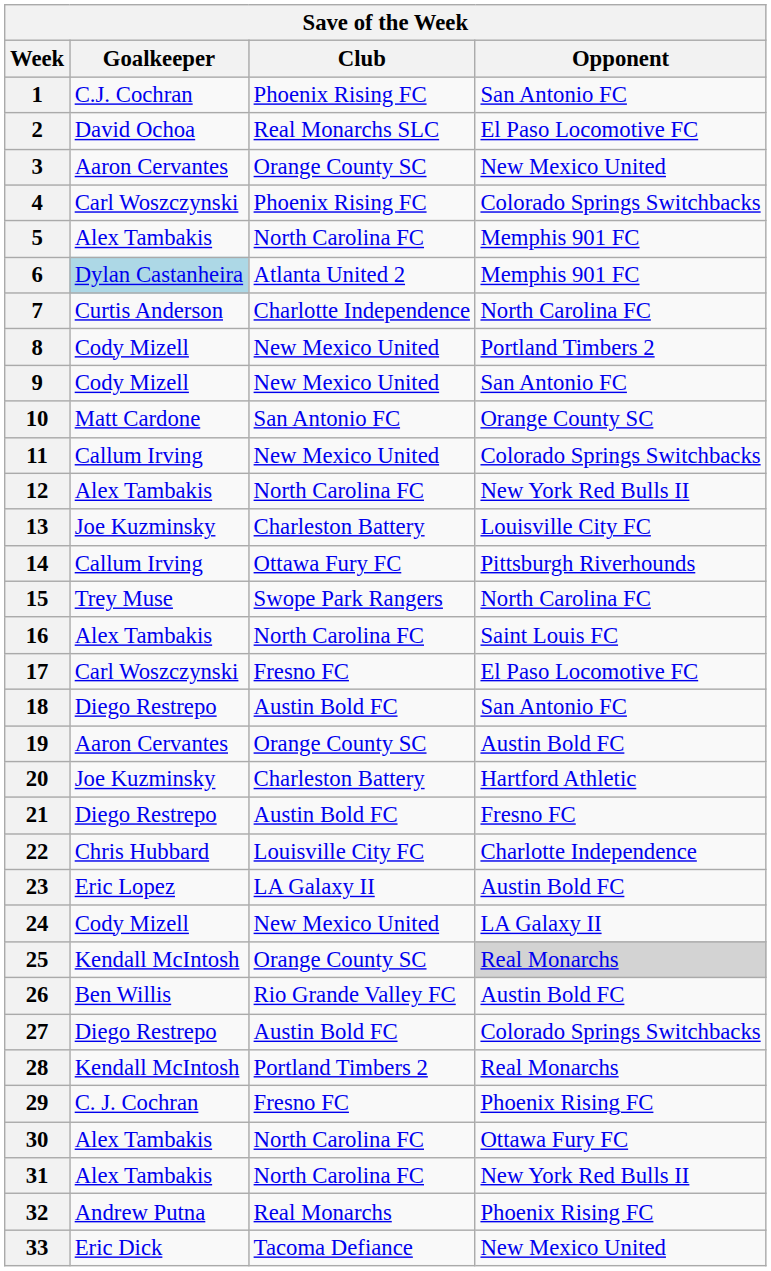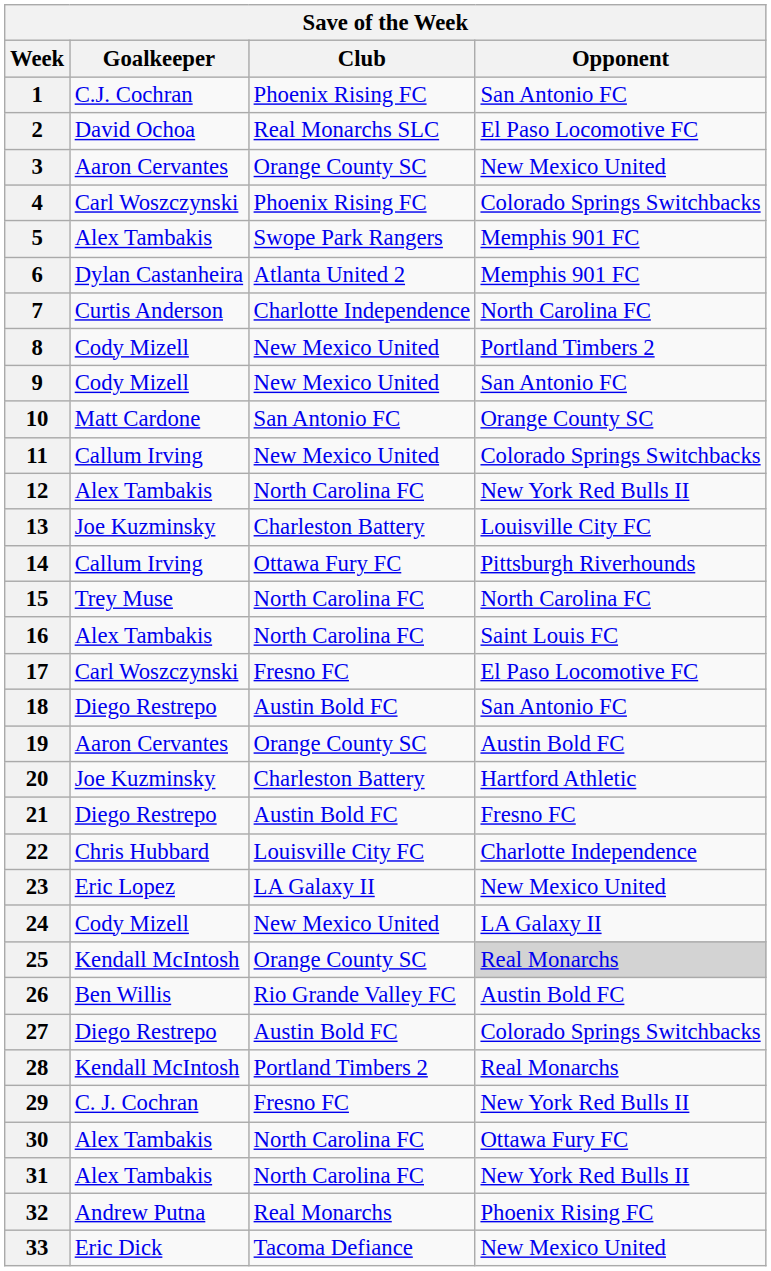5 | Club: North Carolina FC -> Swope Park Rangers
6 | Goalkeeper: lightblue background -> no background
15 | Club: Swope Park Rangers -> North Carolina FC
23 | Opponent: Austin Bold FC -> New Mexico United
29 | Opponent: Phoenix Rising FC -> New York Red Bulls II
